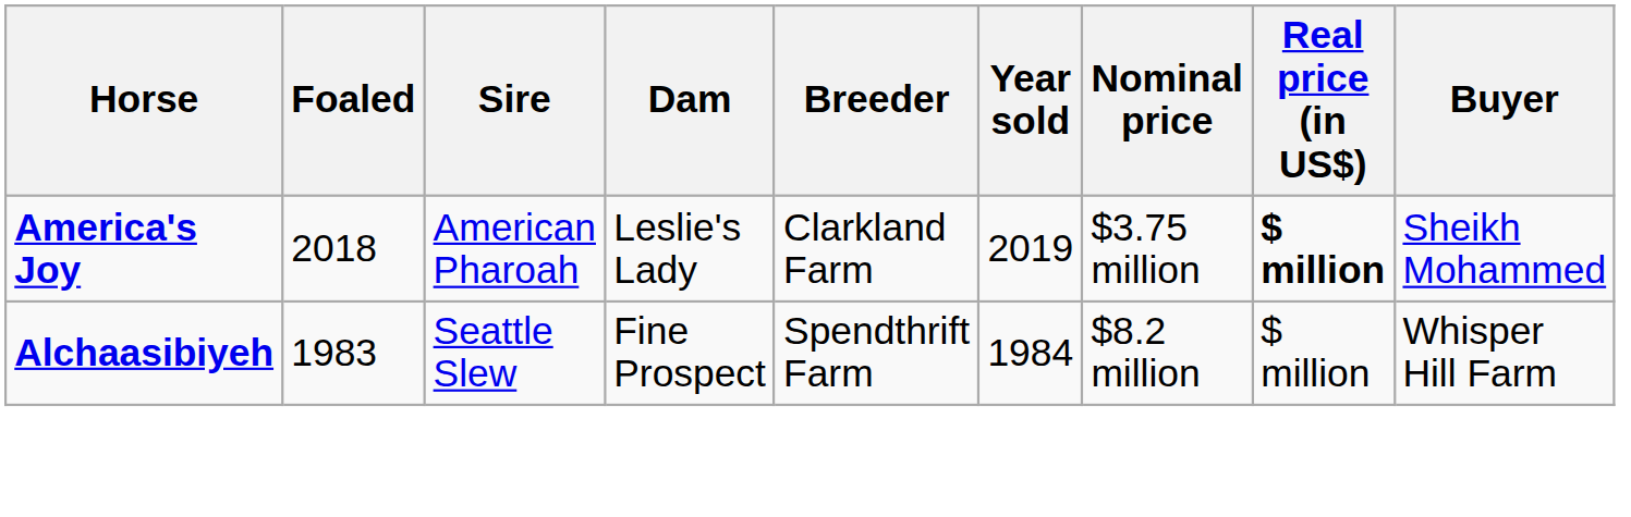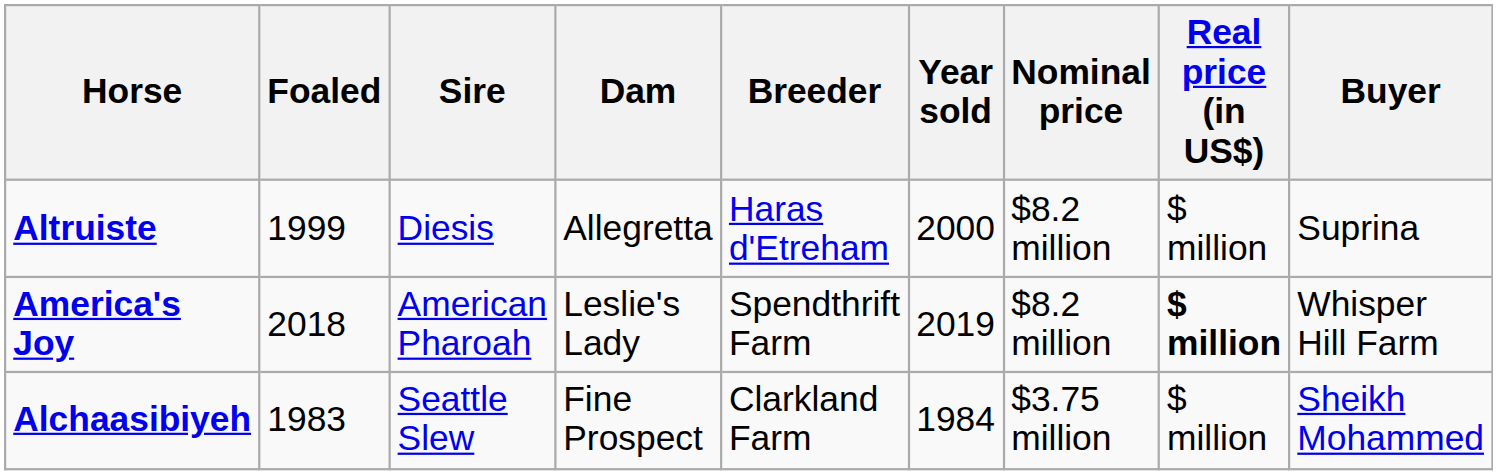+ row: Altruiste | 1999 | Diesis | Allegretta | Haras d'Etreham | 2000 | $8.2 million | $ million | Suprina
America's Joy | Breeder: Clarkland Farm -> Spendthrift Farm
America's Joy | Nominal price: $3.75 million -> $8.2 million
America's Joy | Buyer: Sheikh Mohammed -> Whisper Hill Farm
Alchaasibiyeh | Breeder: Spendthrift Farm -> Clarkland Farm
Alchaasibiyeh | Nominal price: $8.2 million -> $3.75 million
Alchaasibiyeh | Buyer: Whisper Hill Farm -> Sheikh Mohammed
